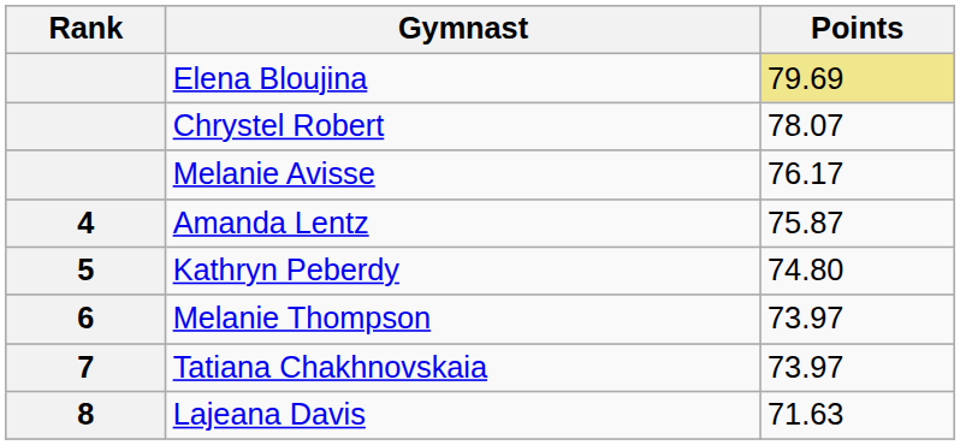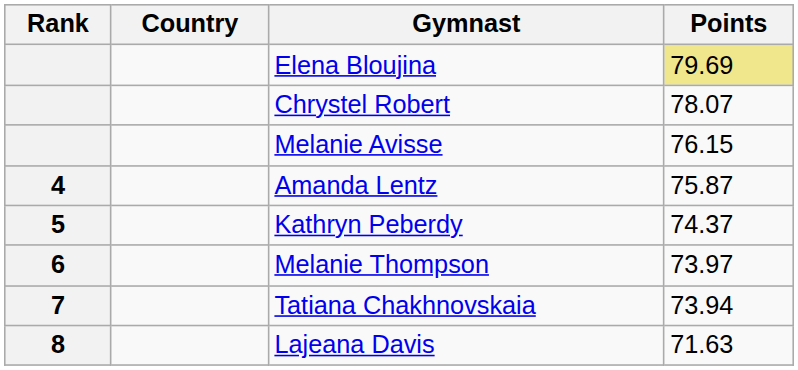+ column: Country
Melanie Avisse | Points: 76.17 -> 76.15
Kathryn Peberdy | Points: 74.80 -> 74.37
Tatiana Chakhnovskaia | Points: 73.97 -> 73.94
